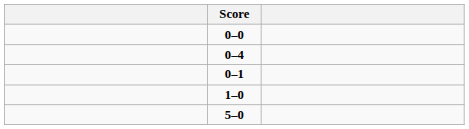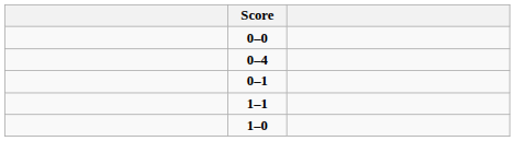+ row: 1–1
- row: 5–0
